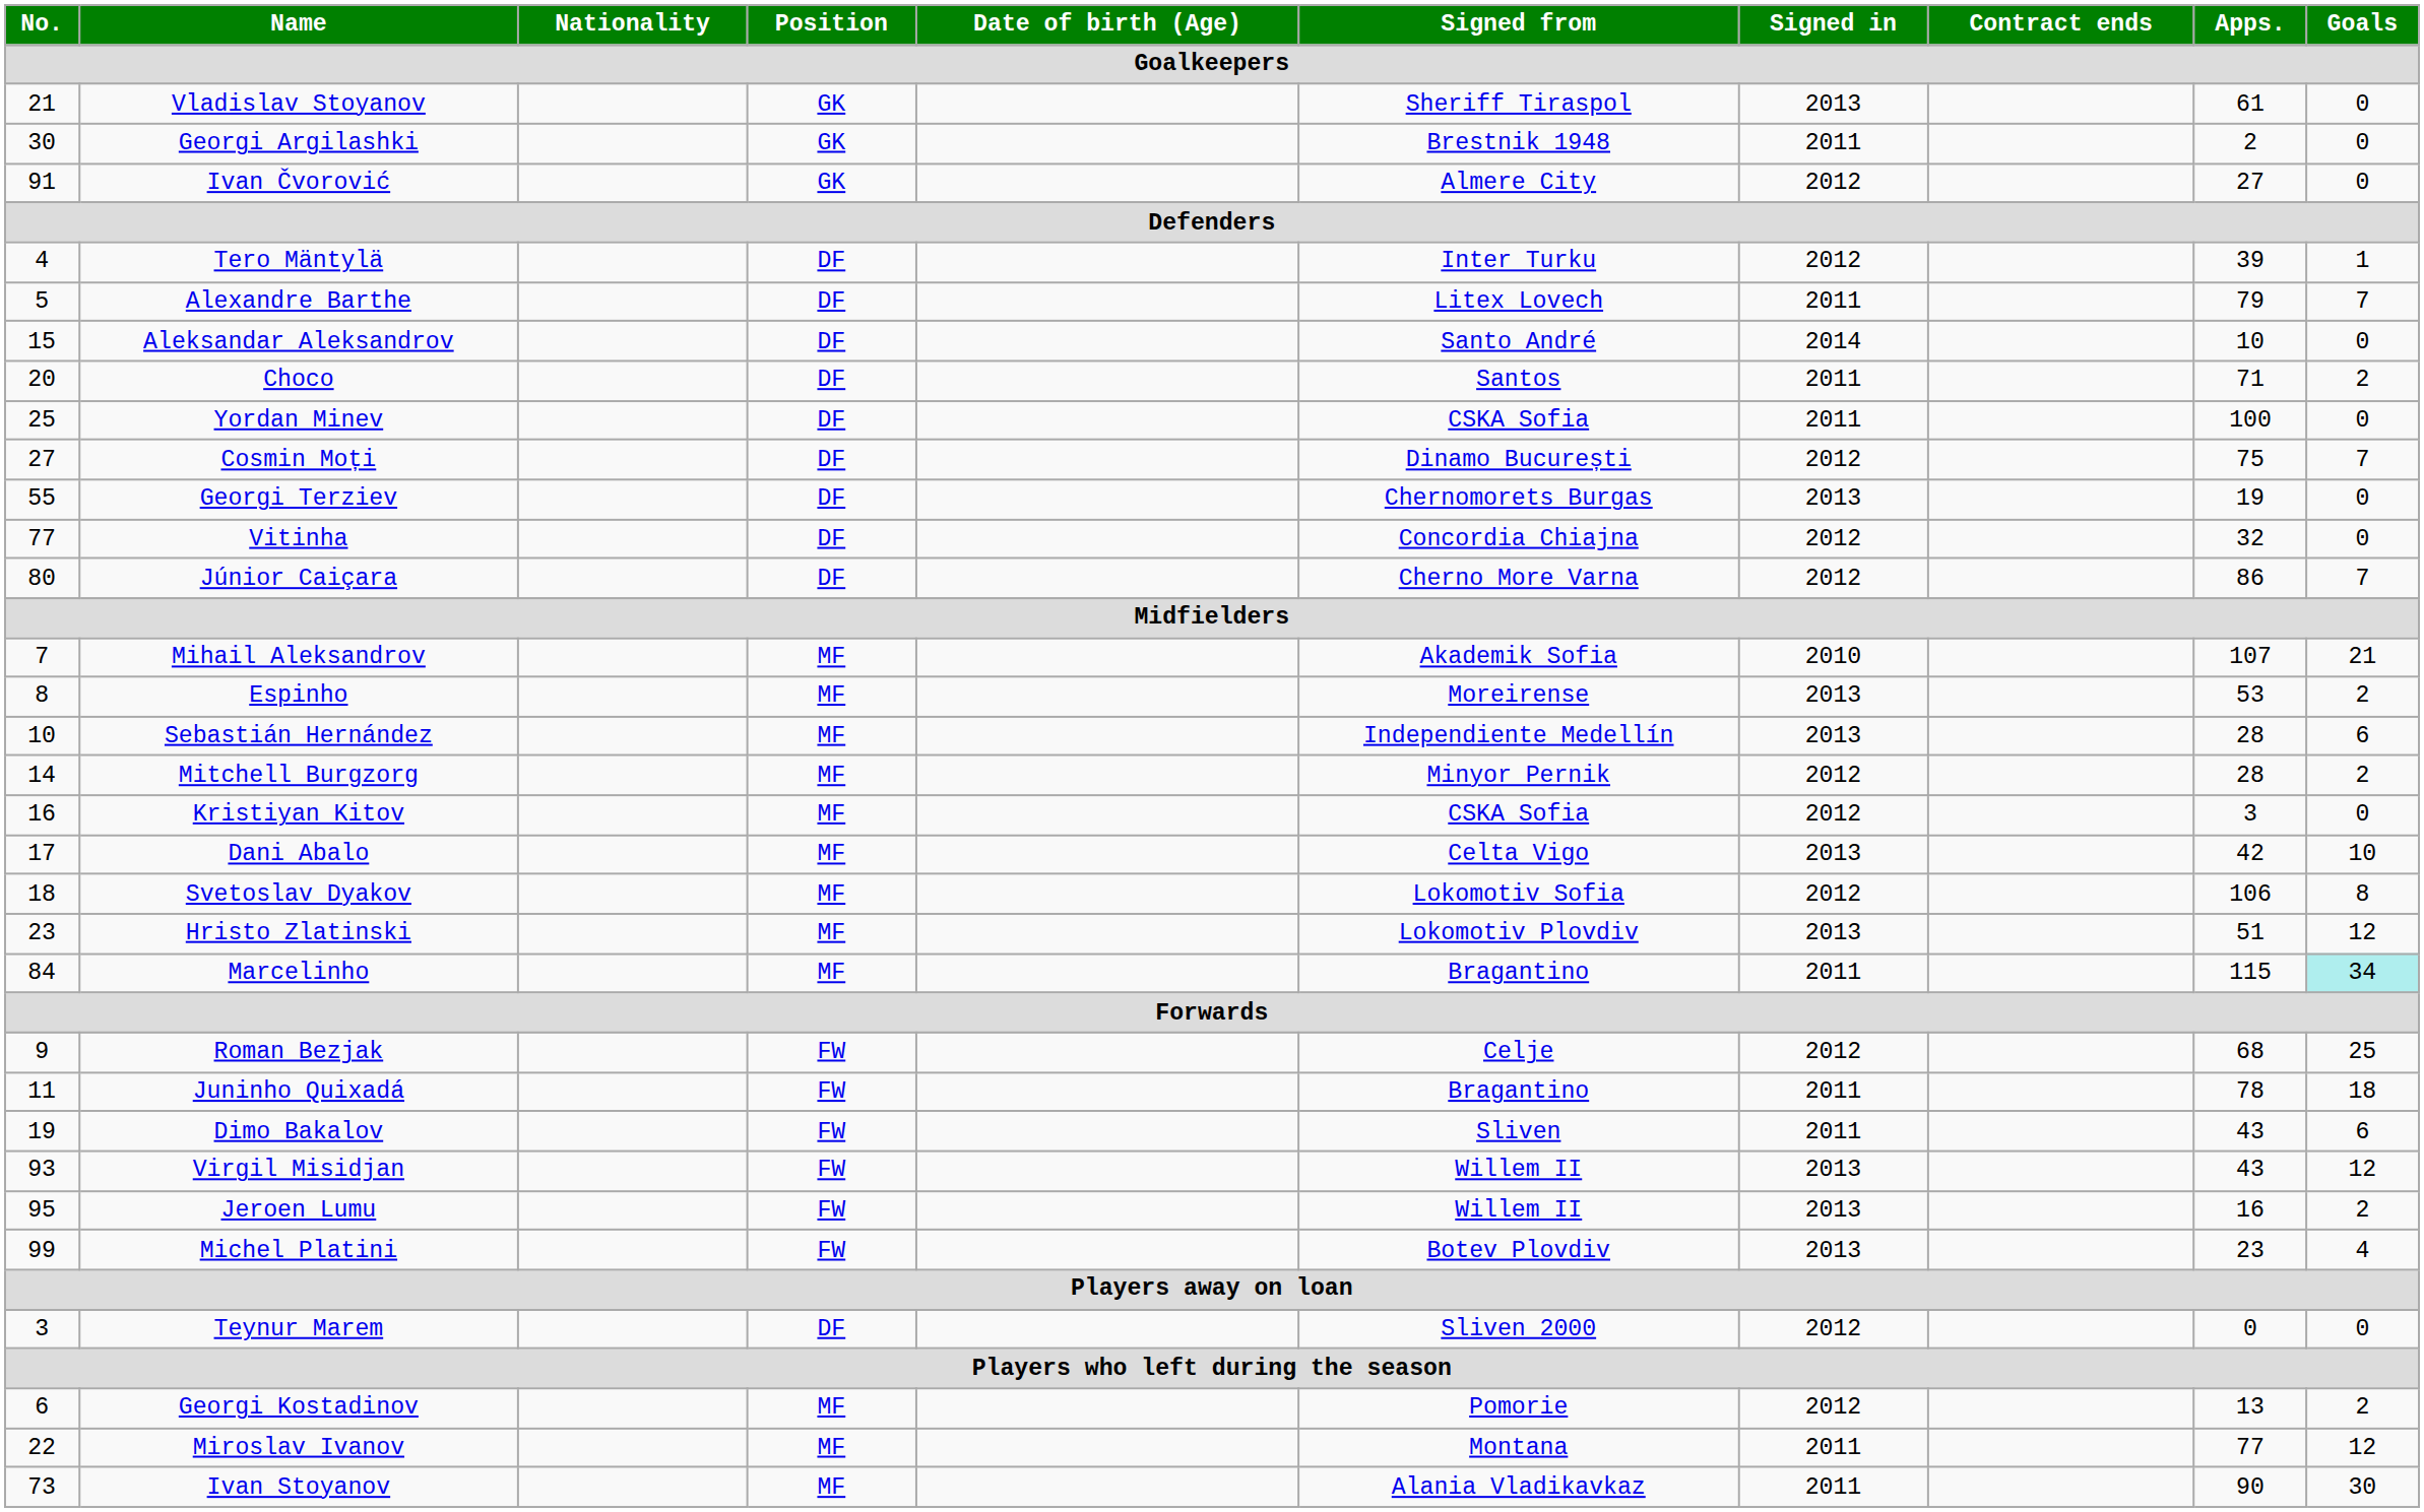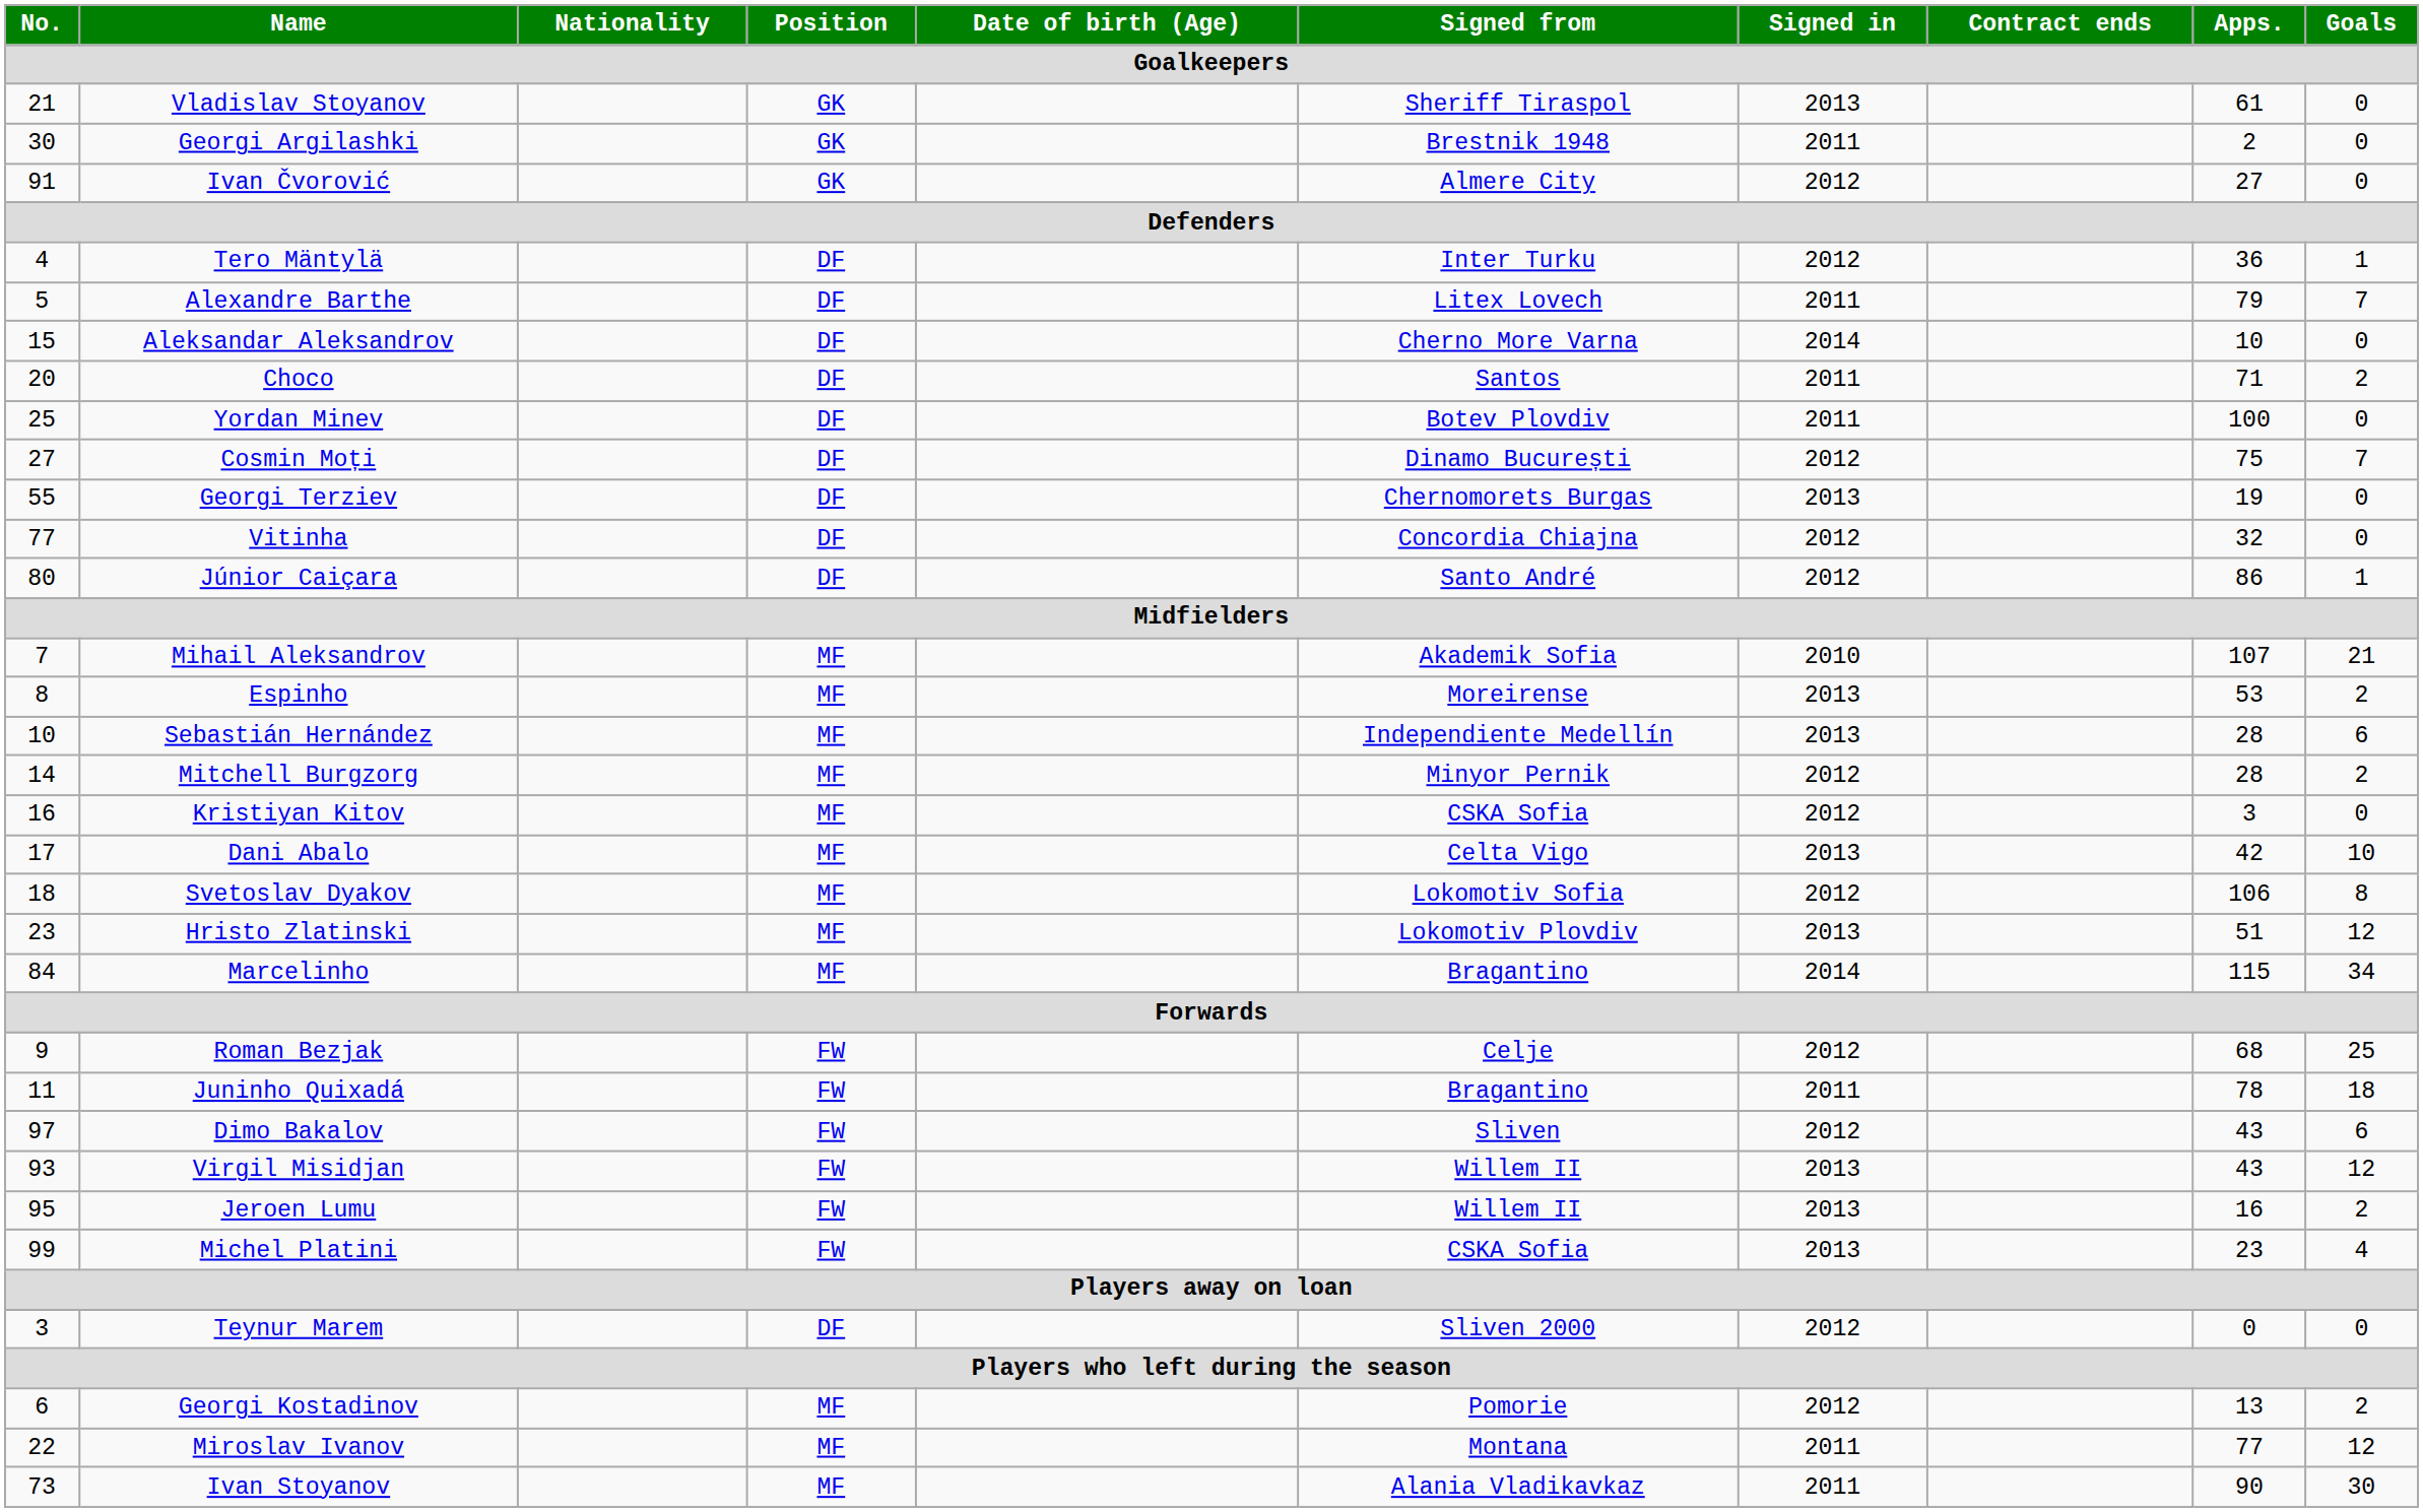Tero Mäntylä | Apps.: 39 -> 36
Aleksandar Aleksandrov | Signed from: Santo André -> Cherno More Varna
Yordan Minev | Signed from: CSKA Sofia -> Botev Plovdiv
Júnior Caiçara | Signed from: Cherno More Varna -> Santo André
Júnior Caiçara | Goals: 7 -> 1
Marcelinho | Signed in: 2011 -> 2014
Marcelinho | Goals: paleturquoise background -> no background
Dimo Bakalov | No.: 19 -> 97
Dimo Bakalov | Signed in: 2011 -> 2012
Michel Platini | Signed from: Botev Plovdiv -> CSKA Sofia
